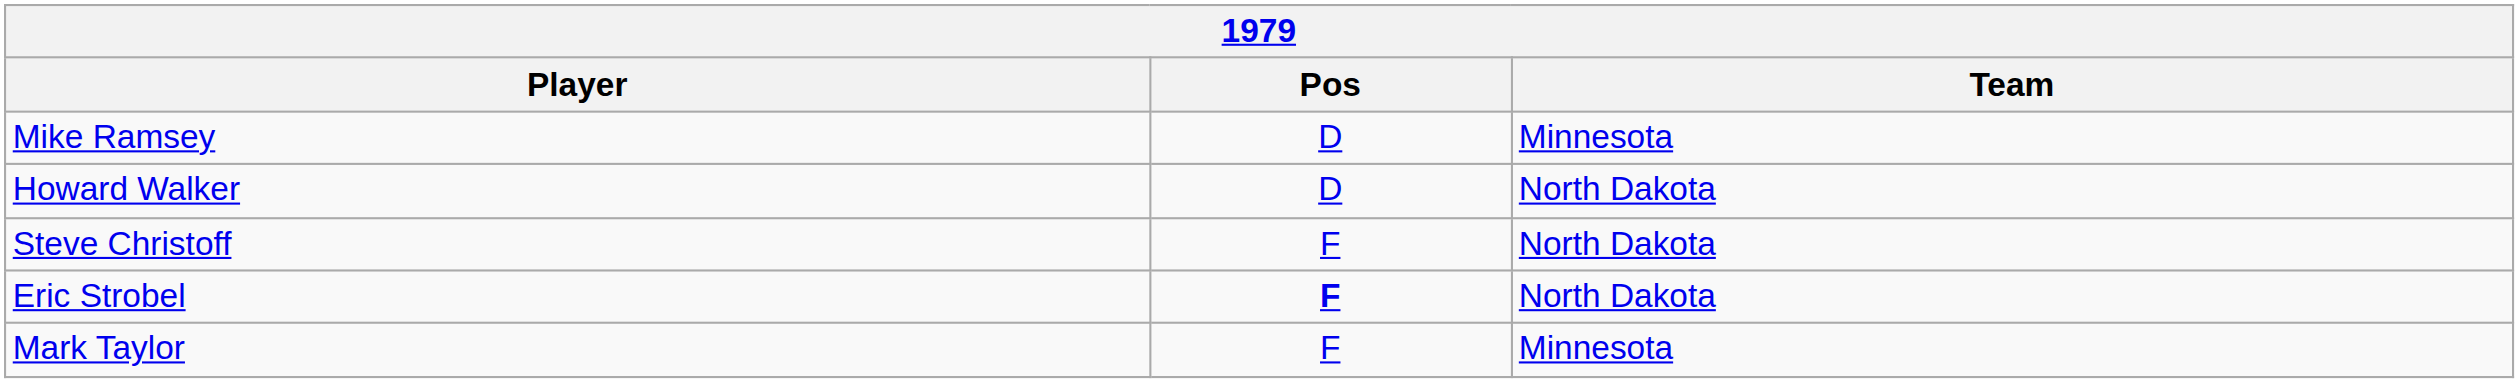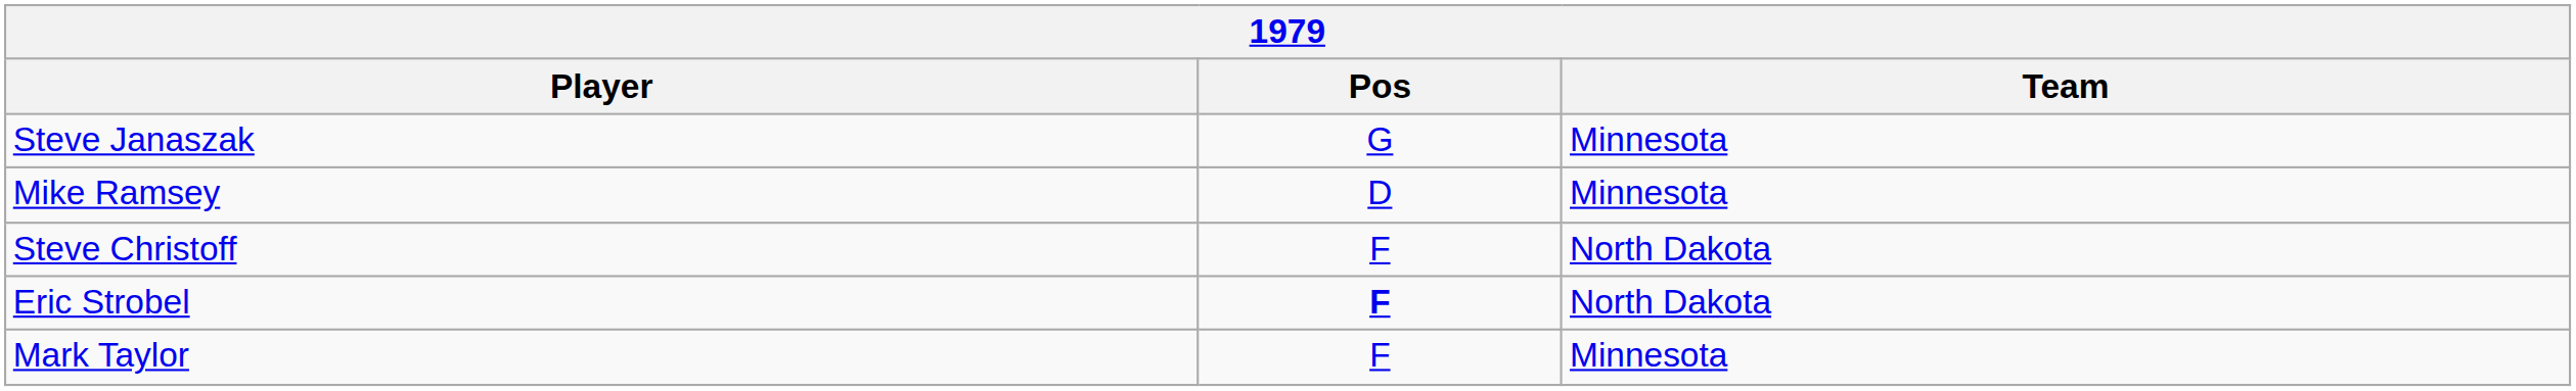+ row: Steve Janaszak | G | Minnesota
- row: Howard Walker | D | North Dakota
